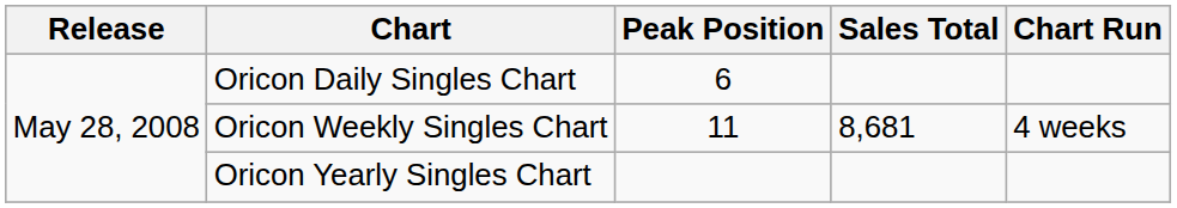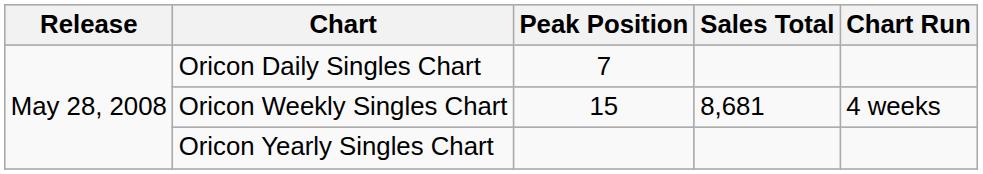Oricon Daily Singles Chart | Peak Position: 6 -> 7
Oricon Weekly Singles Chart | Peak Position: 11 -> 15
